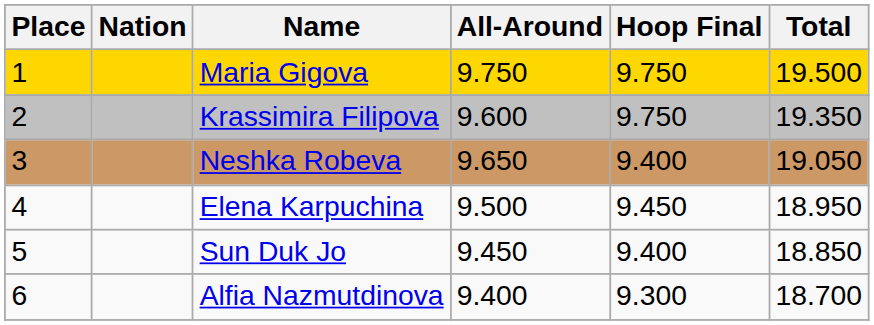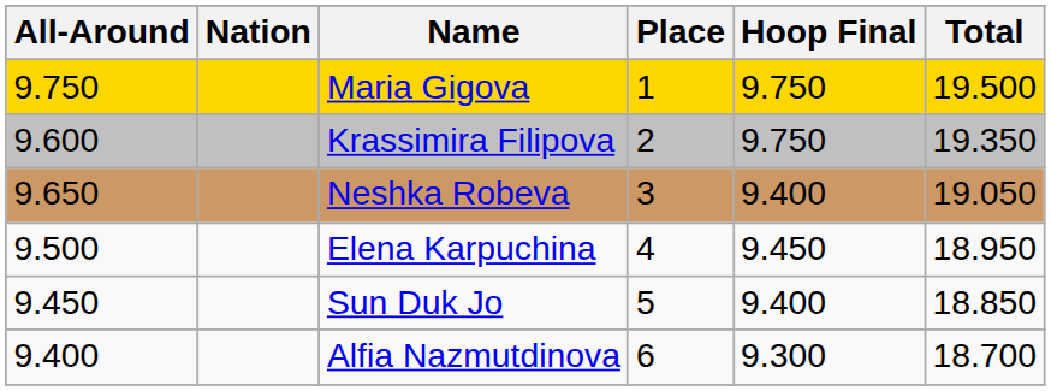columns swapped: Place <-> All-Around
